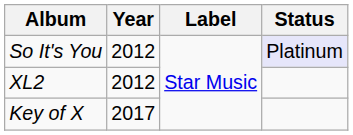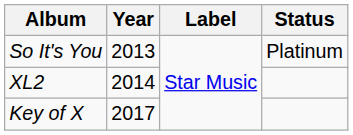So It's You | Year: 2012 -> 2013
So It's You | Status: lavender background -> no background
XL2 | Year: 2012 -> 2014
